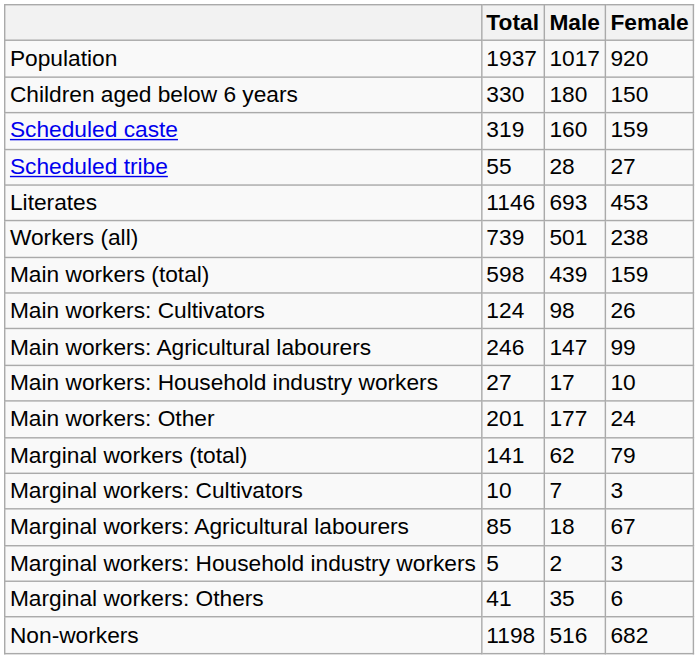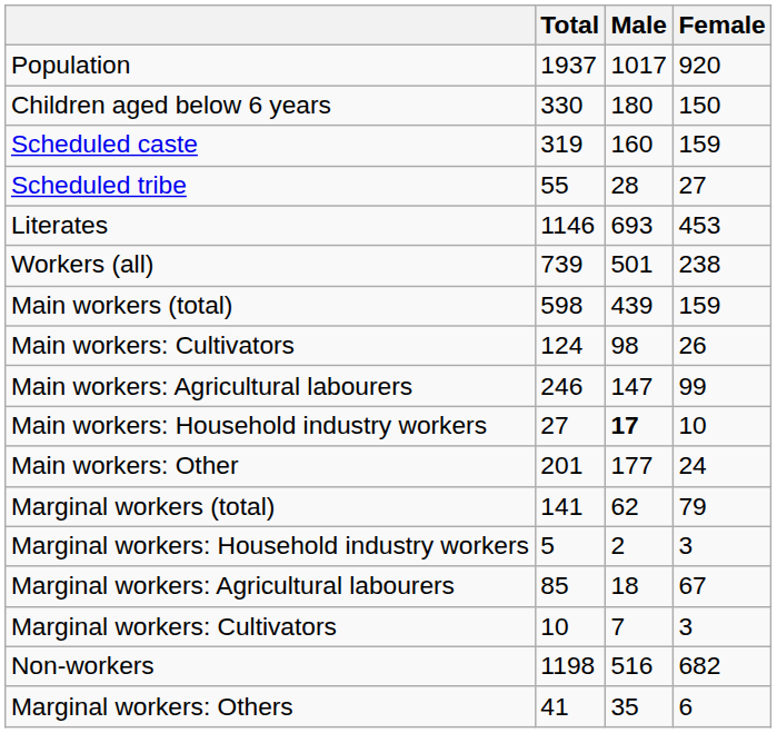Main workers: Household industry workers | Male: normal -> bold
rows swapped: Marginal workers: Cultivators <-> Marginal workers: Household industry workers
rows swapped: Marginal workers: Others <-> Non-workers
